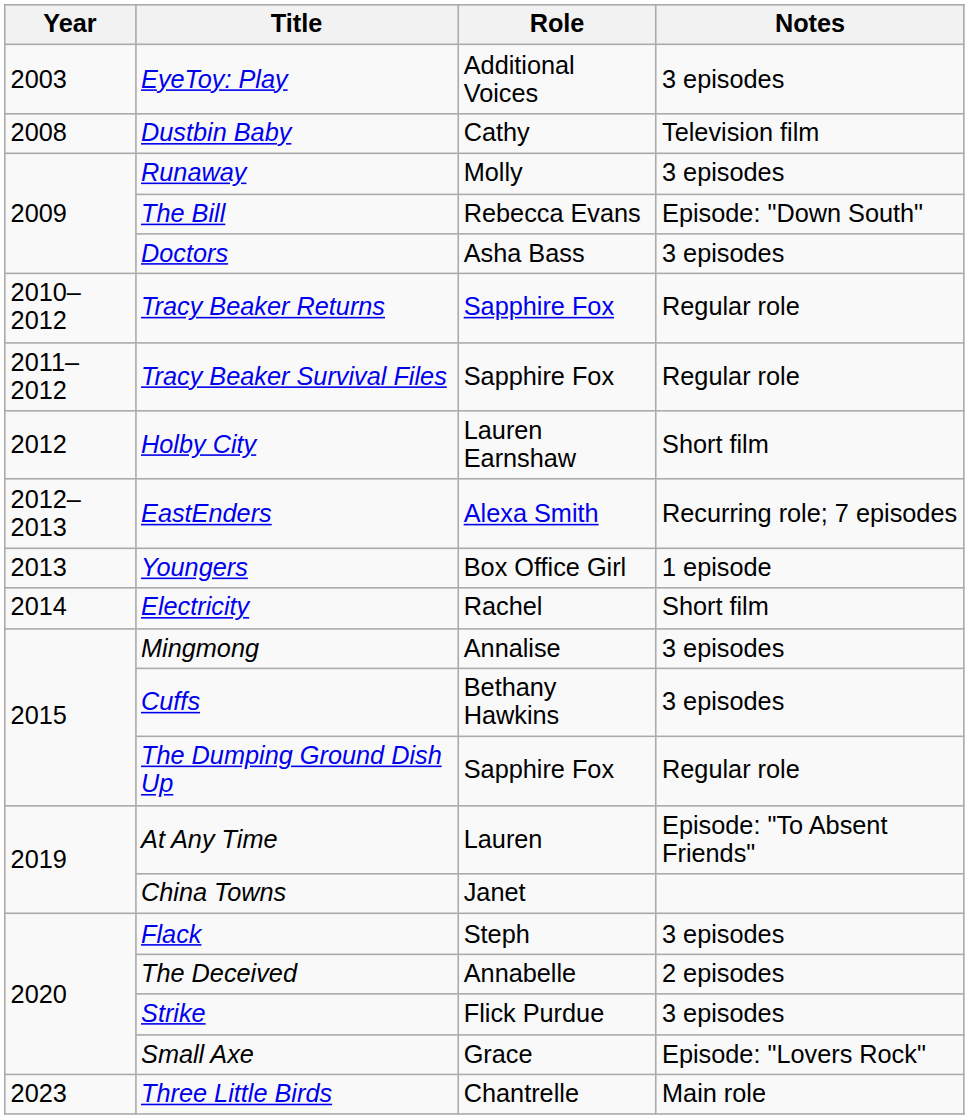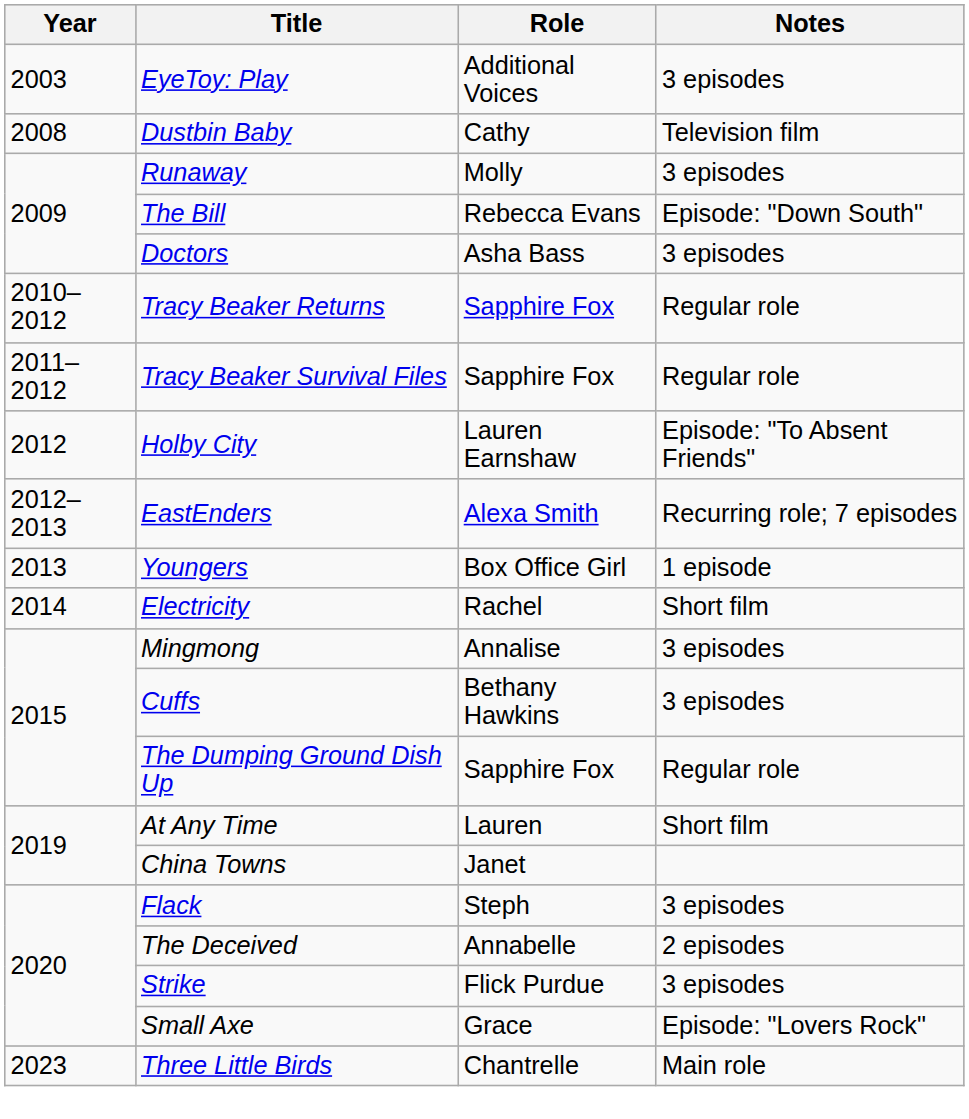Holby City | Notes: Short film -> Episode: "To Absent Friends"
At Any Time | Notes: Episode: "To Absent Friends" -> Short film
